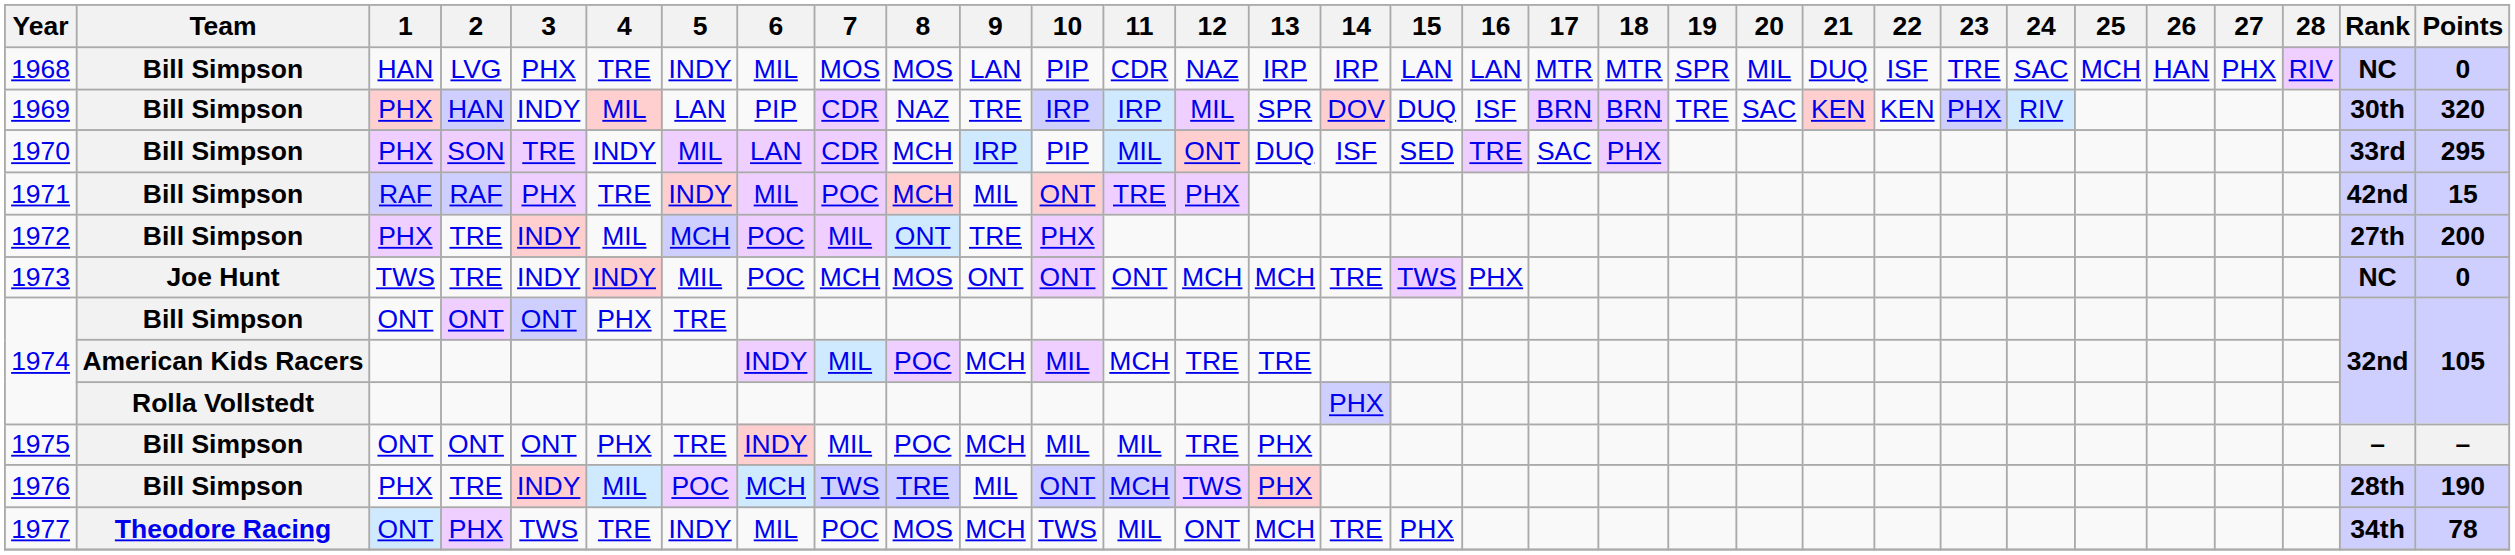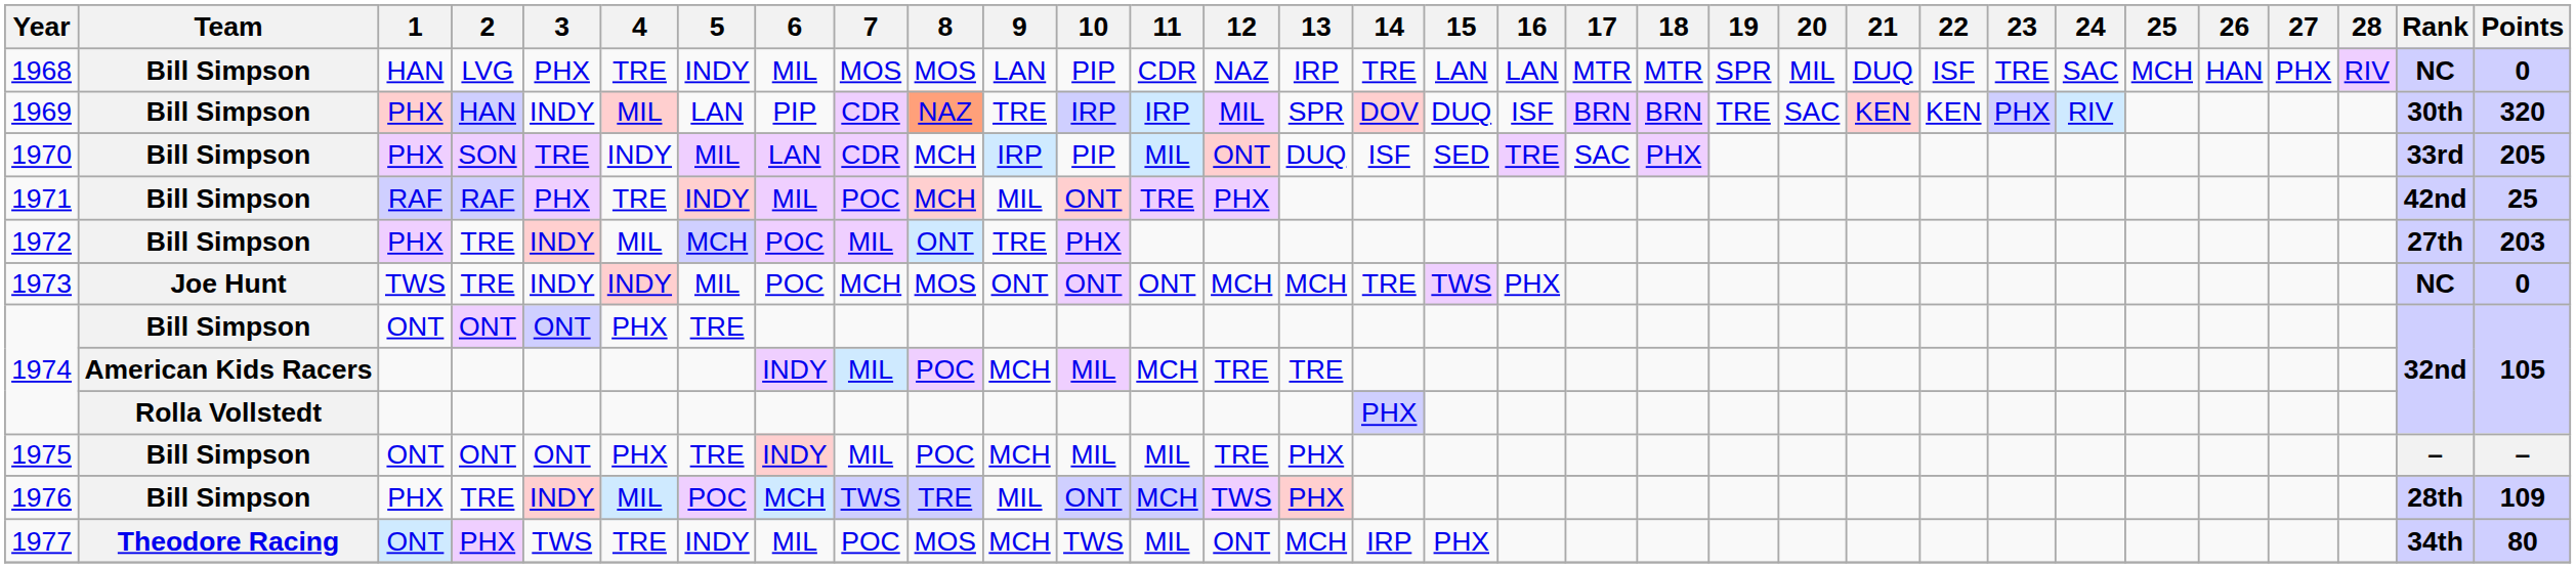1968 | 14: IRP -> TRE
1969 | 8: no background -> lightsalmon background
1970 | Points: 295 -> 205
1971 | Points: 15 -> 25
1972 | Points: 200 -> 203
1976 | Points: 190 -> 109
1977 | 14: TRE -> IRP
1977 | Points: 78 -> 80
